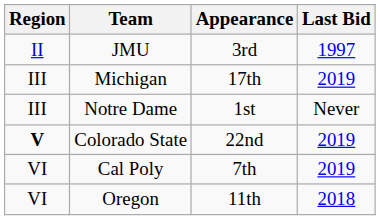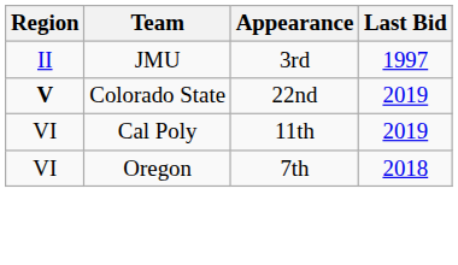- row: III | Michigan | 17th | 2019
- row: III | Notre Dame | 1st | Never
Cal Poly | Appearance: 7th -> 11th
Oregon | Appearance: 11th -> 7th
